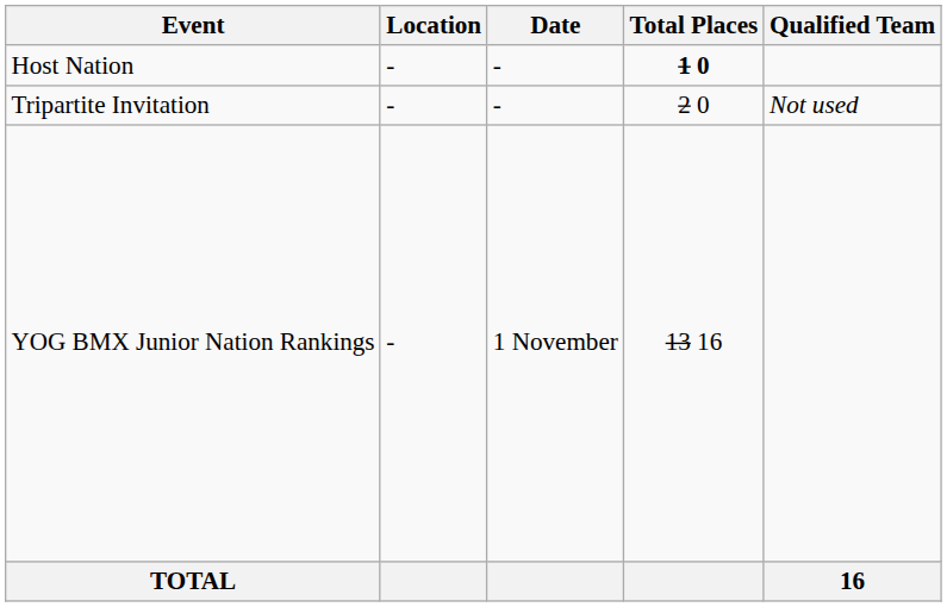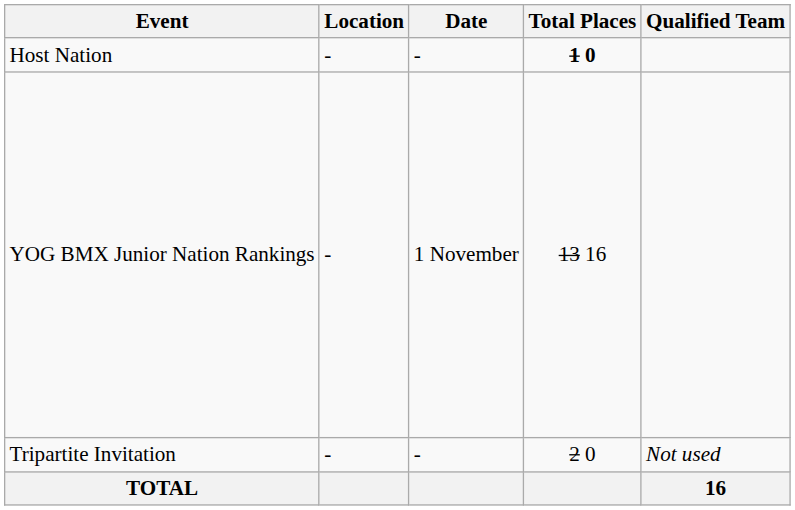rows swapped: YOG BMX Junior Nation Rankings <-> Tripartite Invitation
